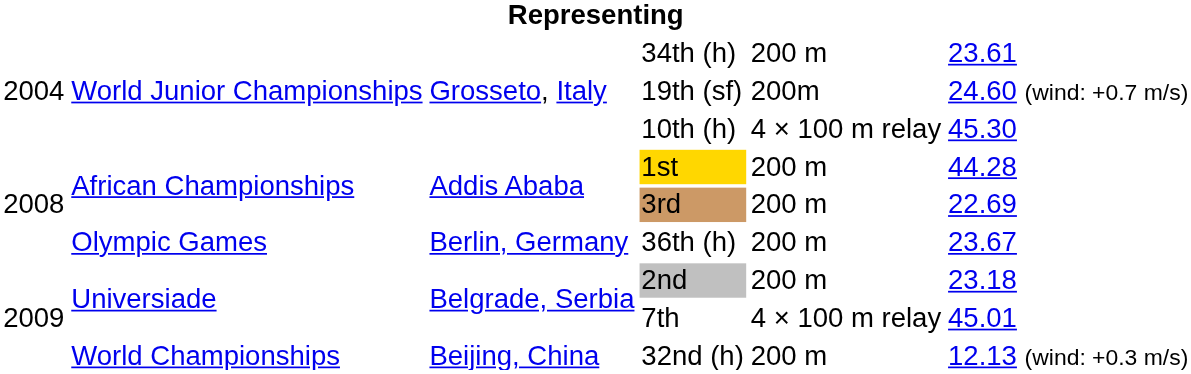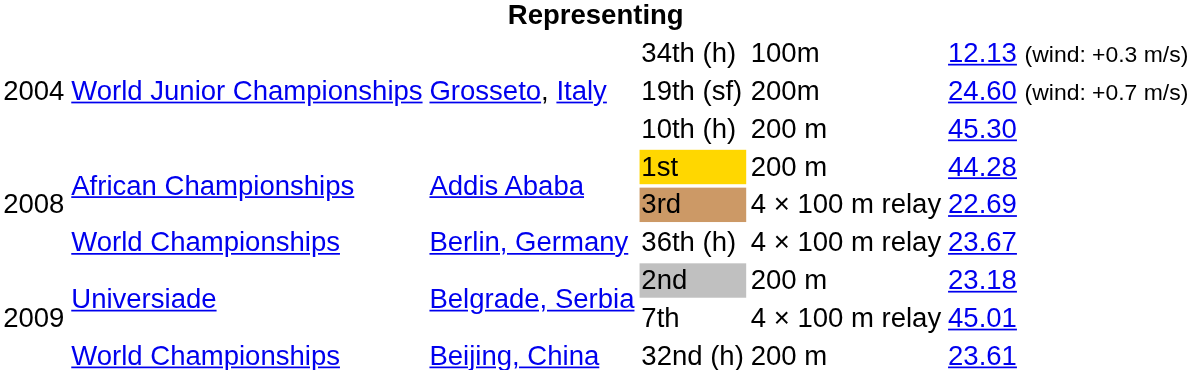34th (h) | column 5: 200 m -> 100m
34th (h) | column 6: 23.61 -> 12.13 (wind: +0.3 m/s)
10th (h) | column 5: 4 × 100 m relay -> 200 m
3rd | column 5: 200 m -> 4 × 100 m relay
36th (h) | column 2: Olympic Games -> World Championships
36th (h) | column 5: 200 m -> 4 × 100 m relay
32nd (h) | column 6: 12.13 (wind: +0.3 m/s) -> 23.61
